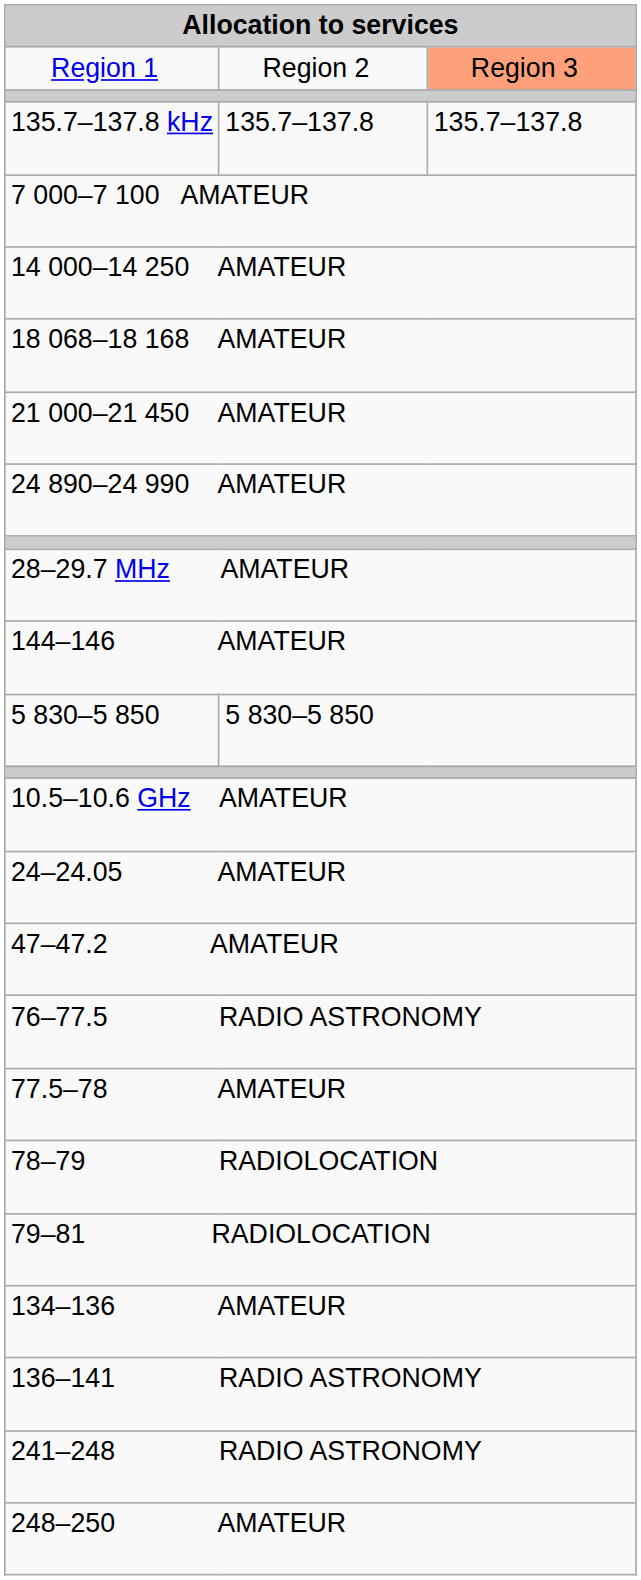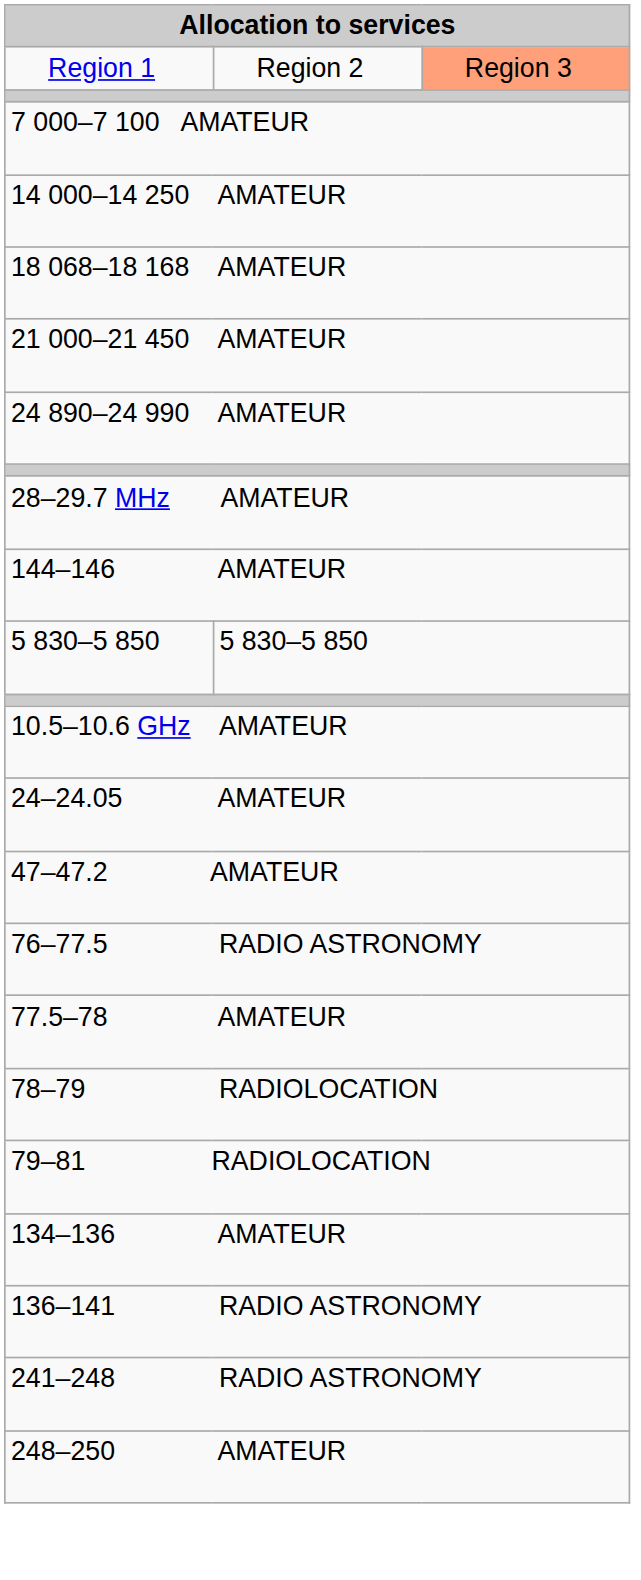- row: 135.7–137.8 kHz | 135.7–137.8 | 135.7–137.8
